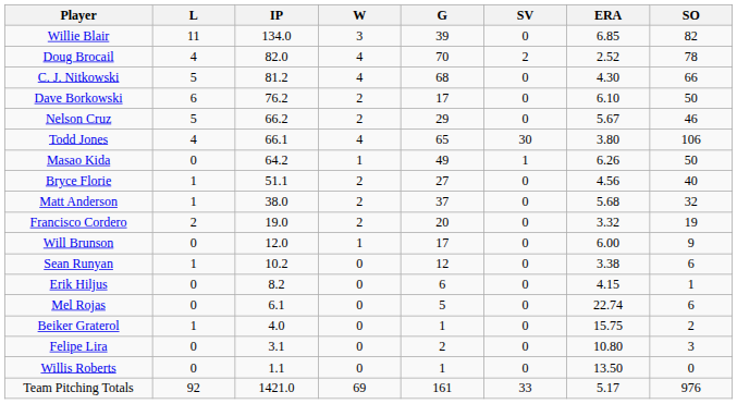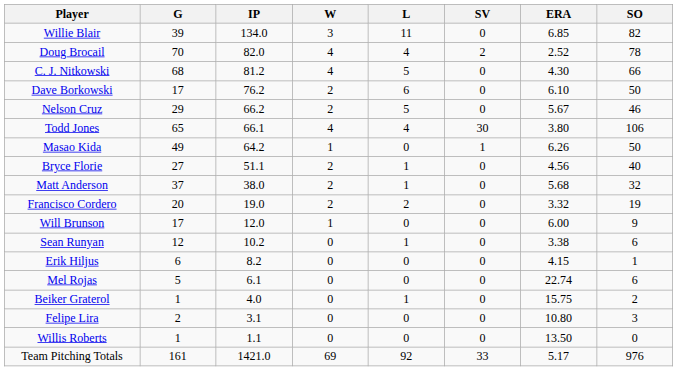columns swapped: G <-> L
